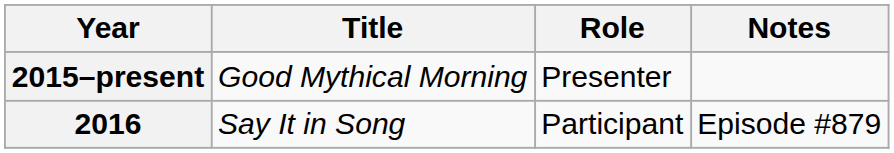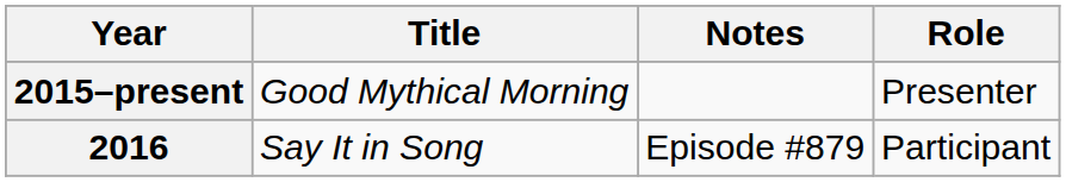columns swapped: Role <-> Notes
